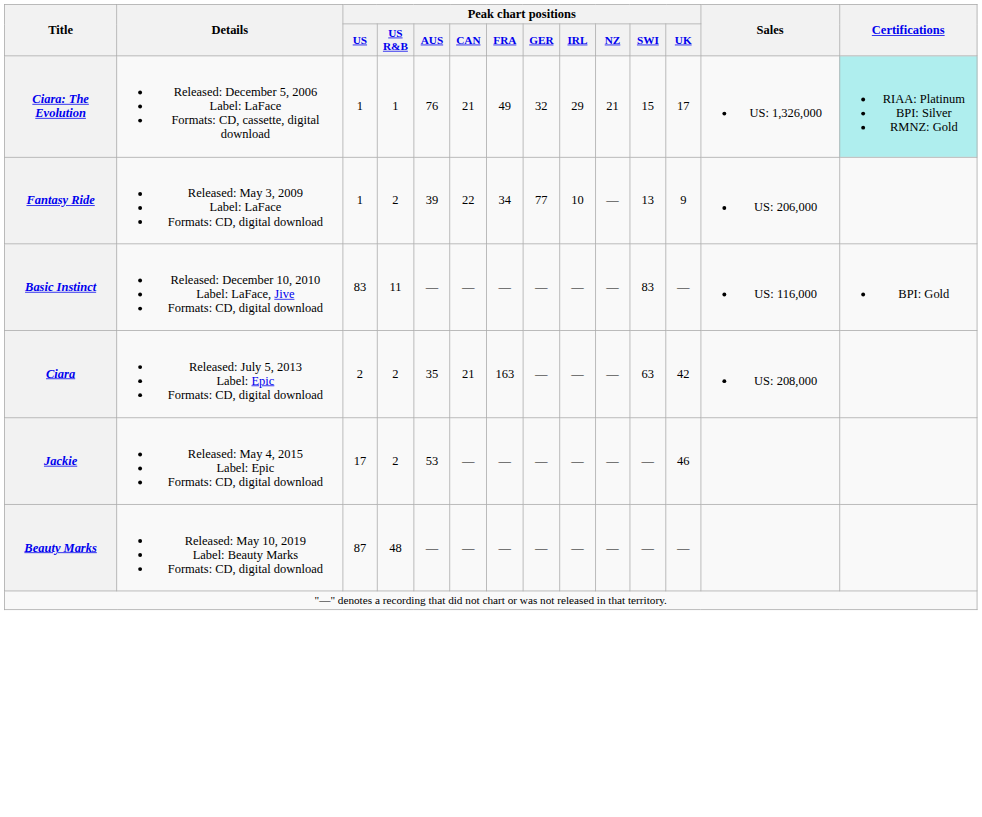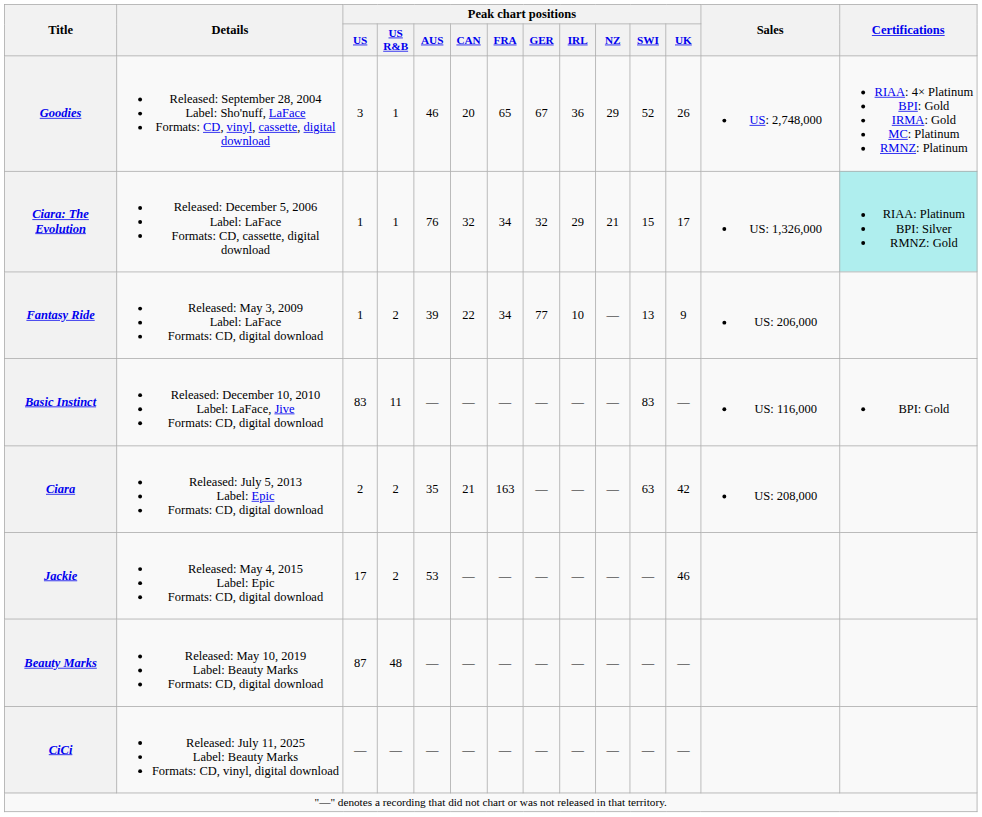+ row: Goodies | Released: September 28, 2004 Label: Sho'nuff, LaFace Formats: CD, vinyl, cassette, digital download | 3 | 1 | 46 | 20 | 65 | 67 | 36 | 29 | 52 | 26 | US: 2,748,000 | RIAA: 4× Platinum BPI: Gold IRMA: Gold MC: Platinum RMNZ: Platinum
Ciara: The Evolution | Peak chart positions / CAN: 21 -> 32
Ciara: The Evolution | Peak chart positions / FRA: 49 -> 34
+ row: CiCi | Released: July 11, 2025 Label: Beauty Marks Formats: CD, vinyl, digital download | — | — | — | — | — | — | — | — | — | —
